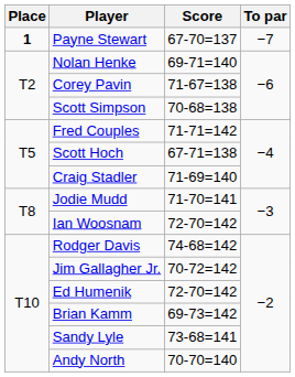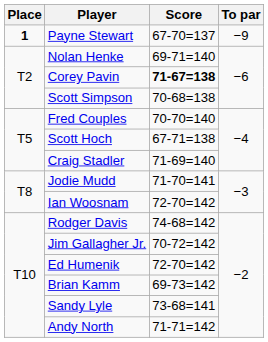Payne Stewart | To par: −7 -> −9
Corey Pavin | Score: normal -> bold
Fred Couples | Score: 71-71=142 -> 70-70=140
Andy North | Score: 70-70=140 -> 71-71=142
